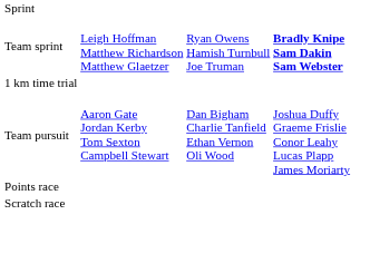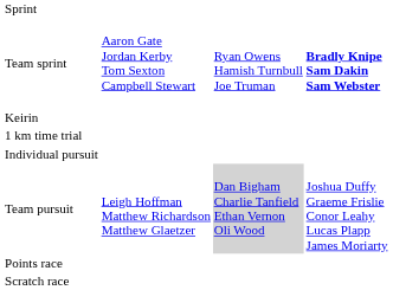Team sprint | column 2: Leigh Hoffman Matthew Richardson Matthew Glaetzer -> Aaron Gate Jordan Kerby Tom Sexton Campbell Stewart
+ row: Keirin
+ row: Individual pursuit
Team pursuit | column 2: Aaron Gate Jordan Kerby Tom Sexton Campbell Stewart -> Leigh Hoffman Matthew Richardson Matthew Glaetzer
Team pursuit | column 3: no background -> lightgrey background
